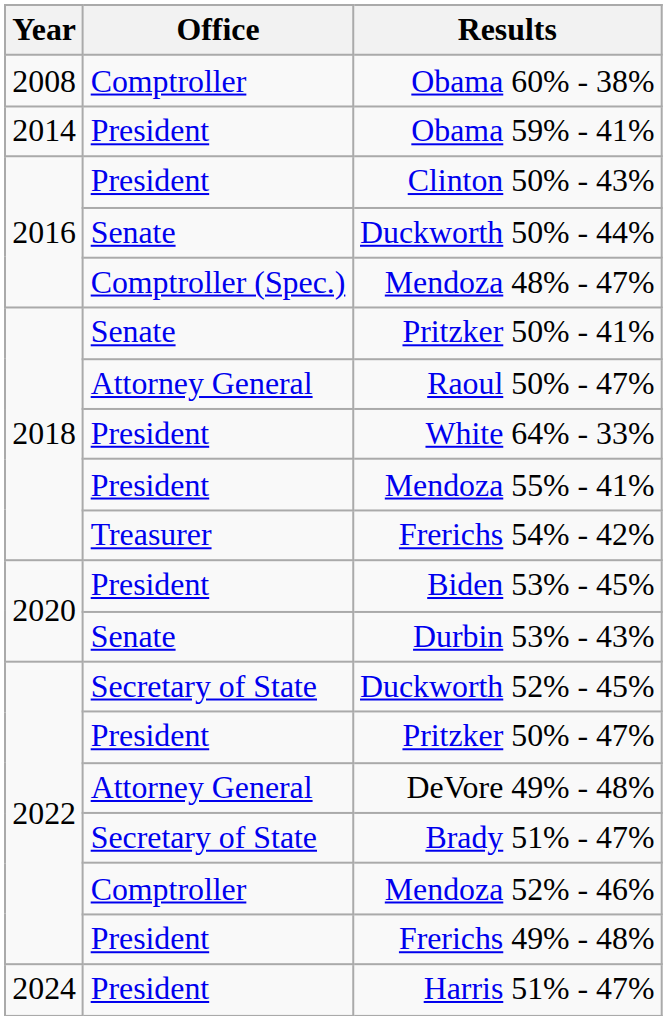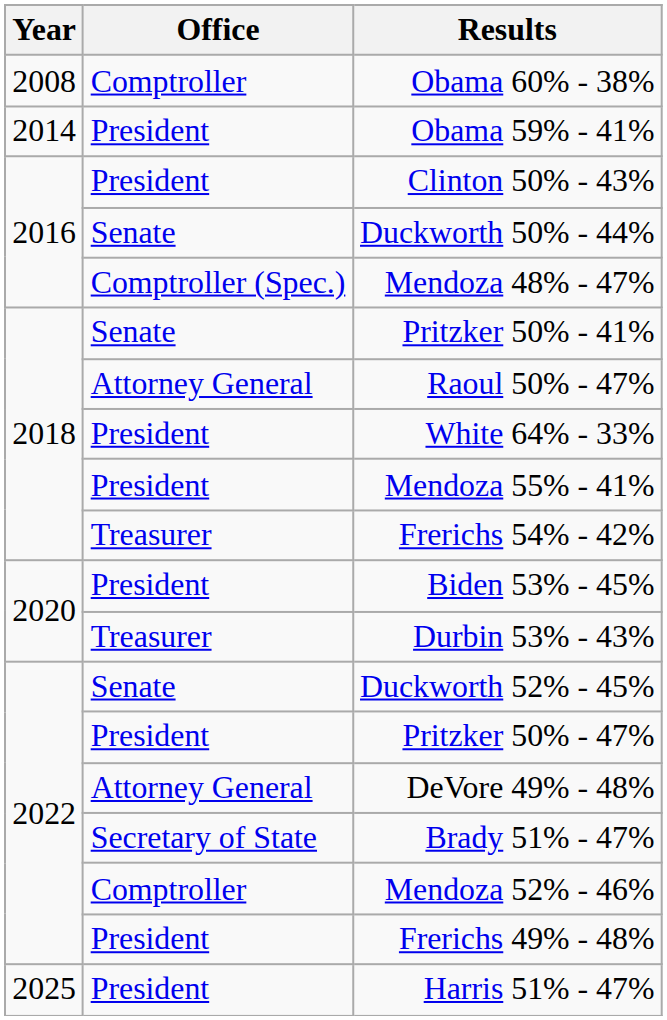Durbin 53% - 43% | Office: Senate -> Treasurer
Duckworth 52% - 45% | Office: Secretary of State -> Senate
Harris 51% - 47% | Year: 2024 -> 2025
